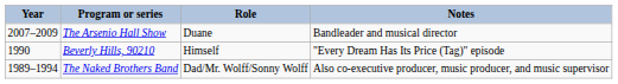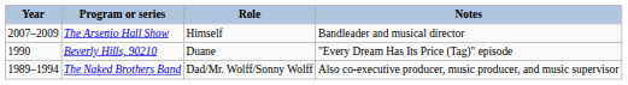The Arsenio Hall Show | Role: Duane -> Himself
Beverly Hills, 90210 | Role: Himself -> Duane
